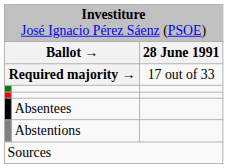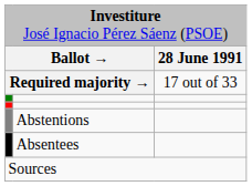rows swapped: Abstentions <-> Absentees
